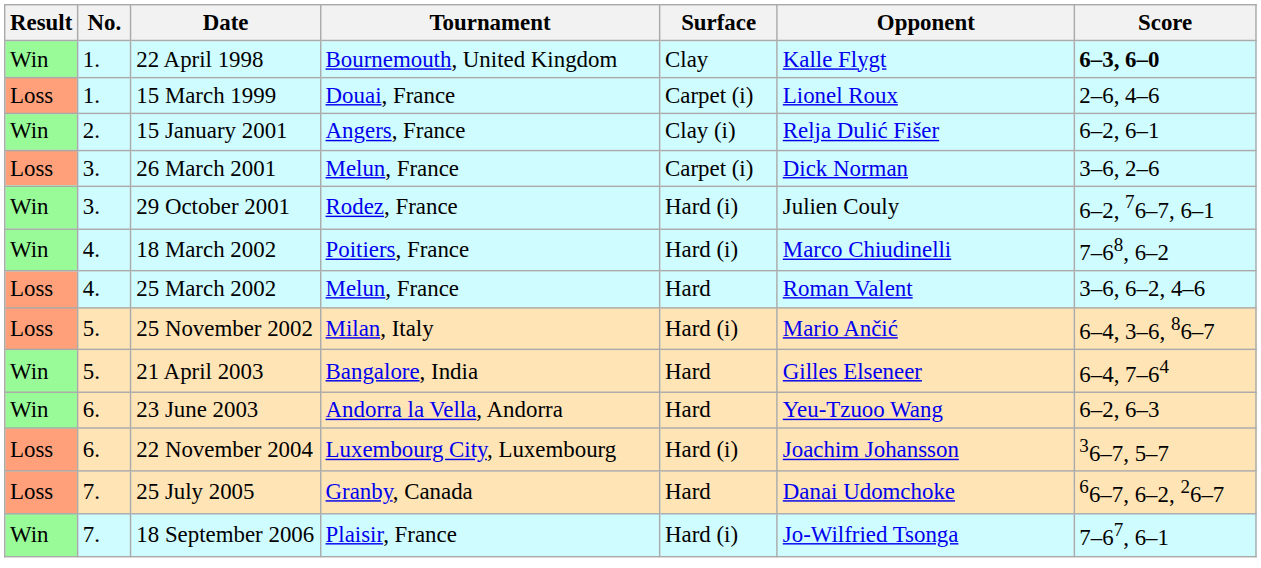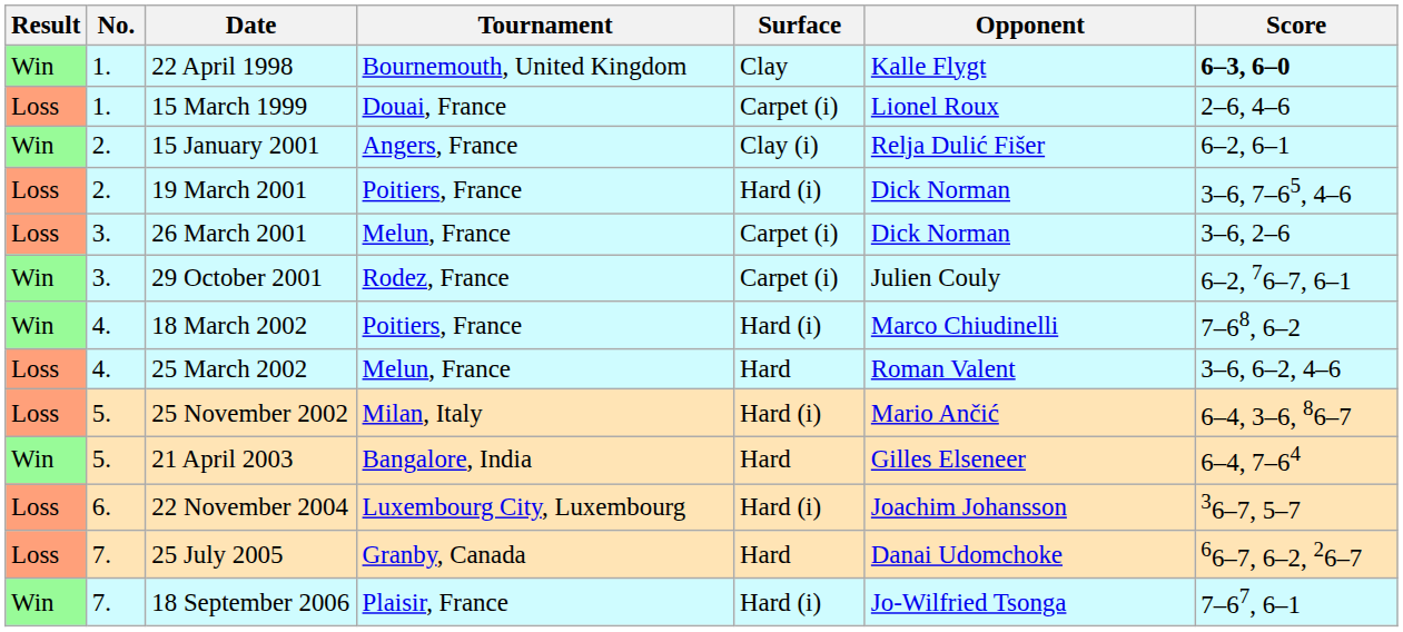+ row: Loss | 2. | 19 March 2001 | Poitiers, France | Hard (i) | Dick Norman | 3–6, 7–65, 4–6
29 October 2001 | Surface: Hard (i) -> Carpet (i)
- row: Win | 6. | 23 June 2003 | Andorra la Vella, Andorra | Hard | Yeu-Tzuoo Wang | 6–2, 6–3
